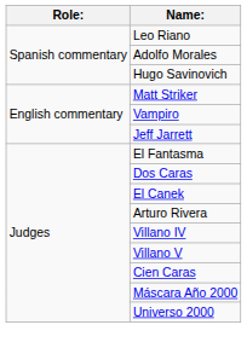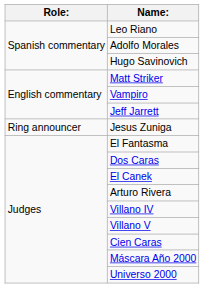+ row: Ring announcer | Jesus Zuniga
